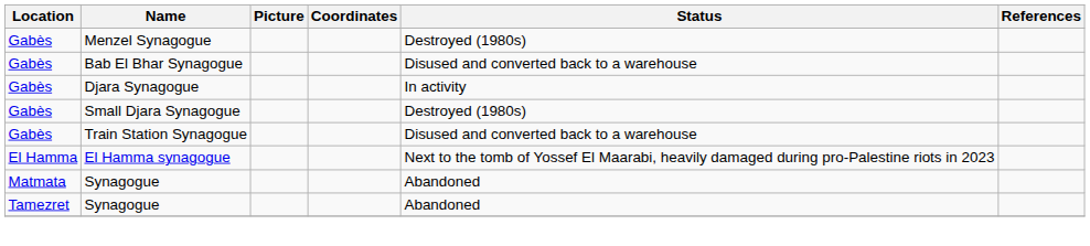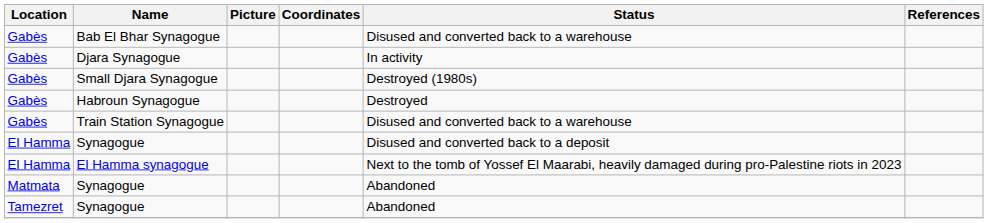- row: Gabès | Menzel Synagogue | Destroyed (1980s)
+ row: Gabès | Habroun Synagogue | Destroyed
+ row: El Hamma | Synagogue | Disused and converted back to a deposit
